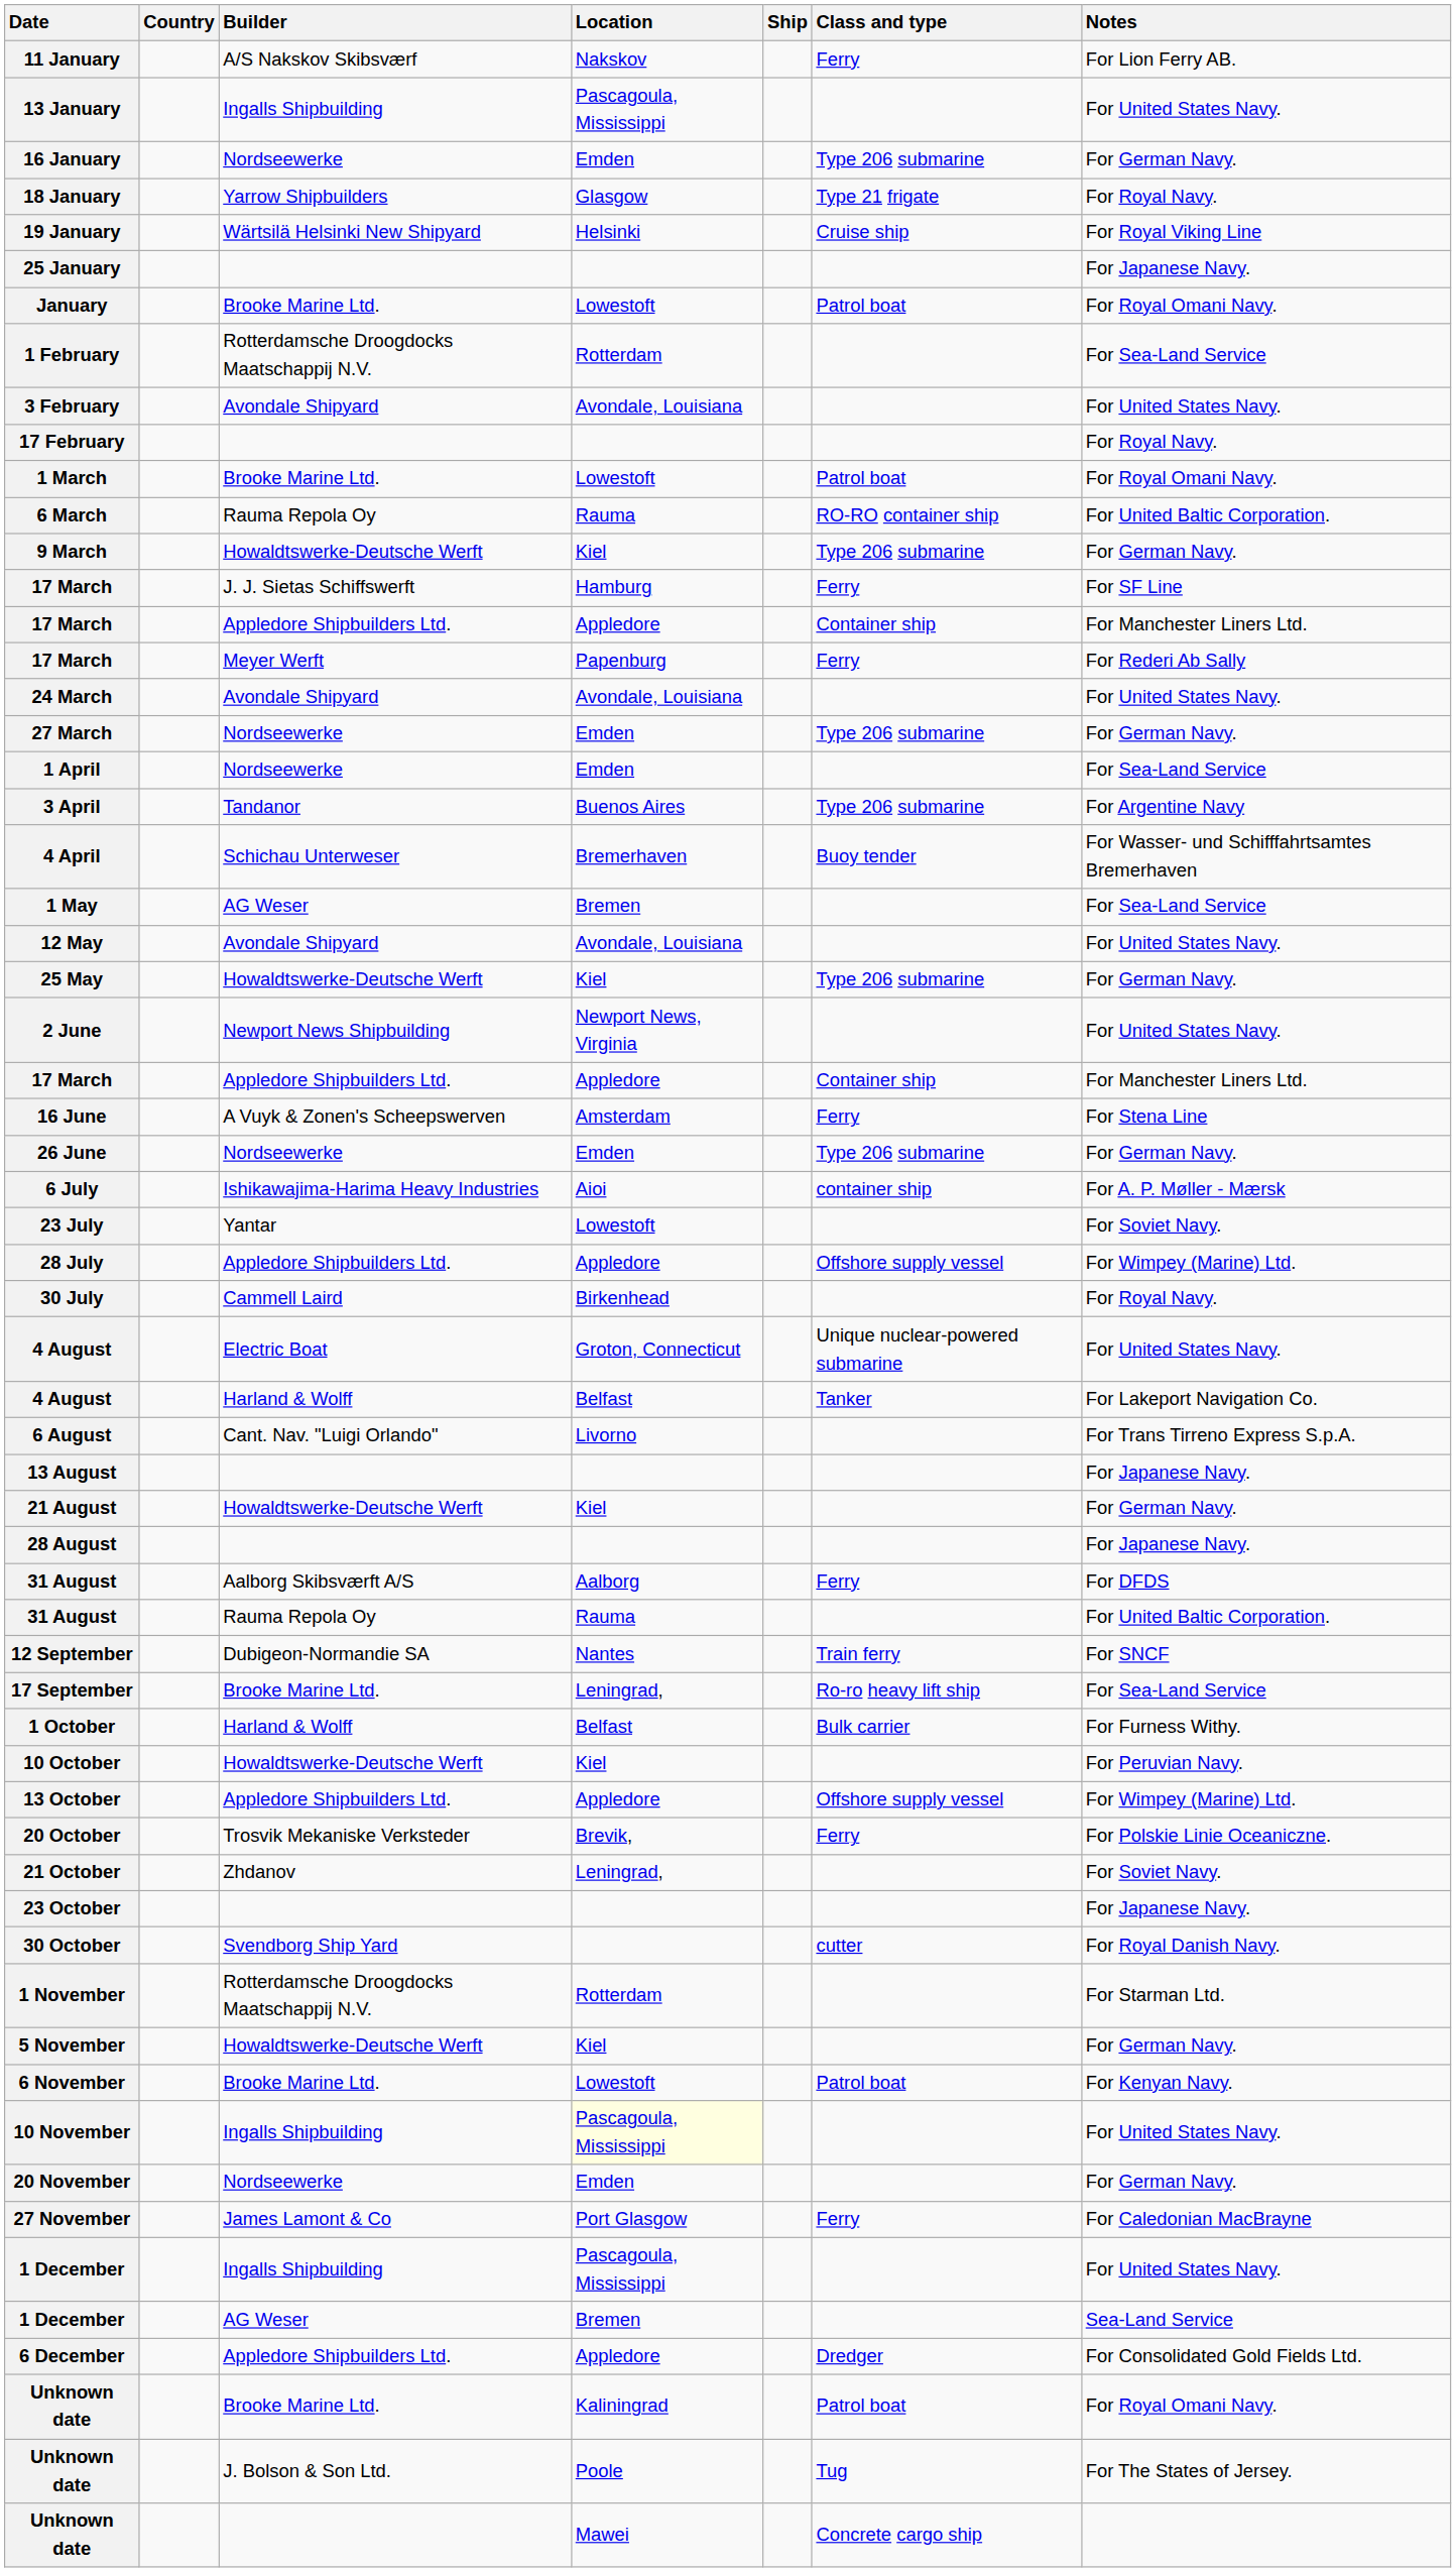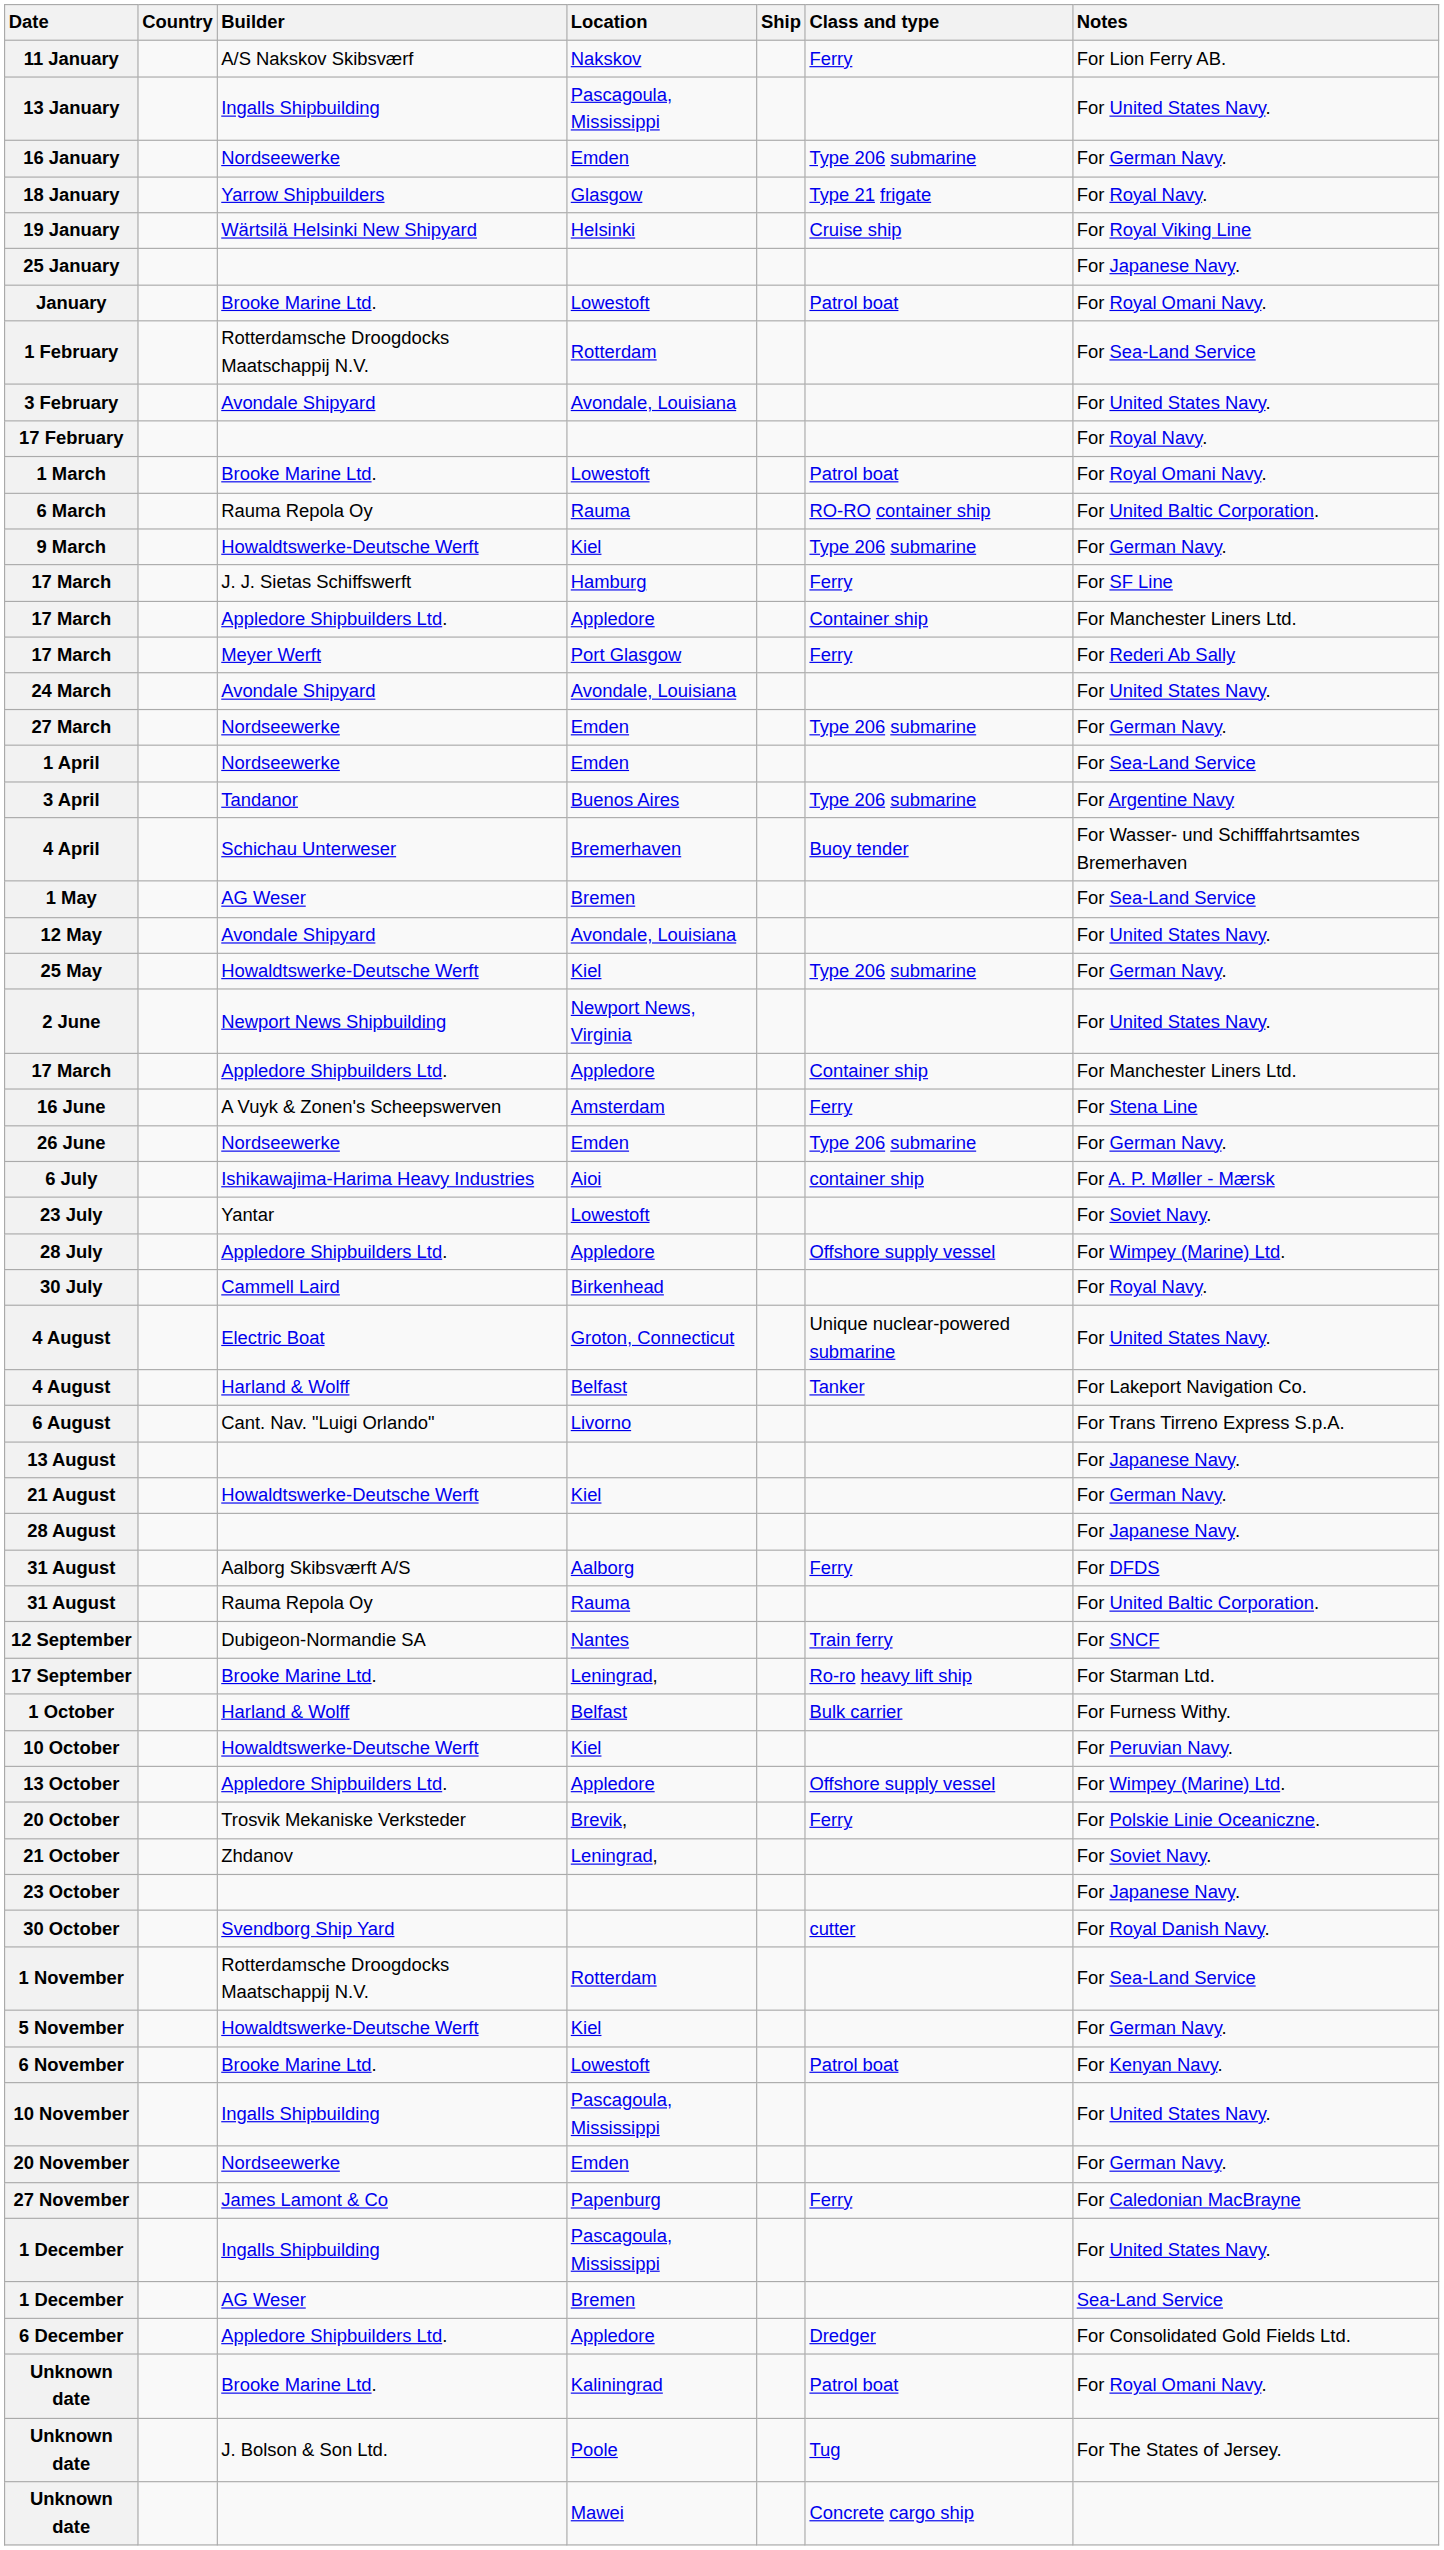17 March / Meyer Werft | Location: Papenburg -> Port Glasgow
17 September | Notes: For Sea-Land Service -> For Starman Ltd.
1 November | Notes: For Starman Ltd. -> For Sea-Land Service
10 November | Location: lightyellow background -> no background
27 November | Location: Port Glasgow -> Papenburg
